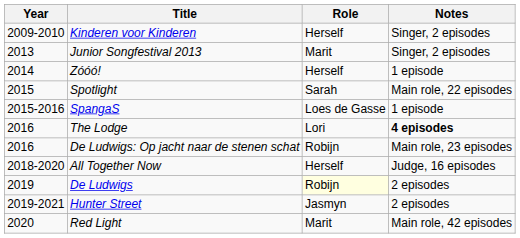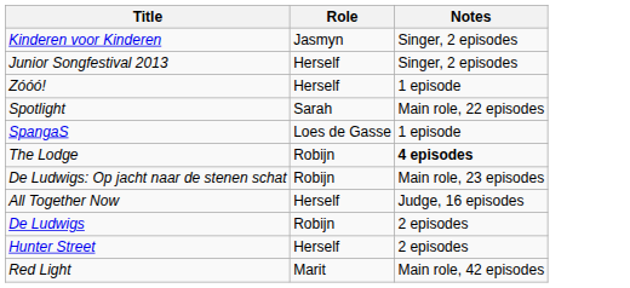- column: Year | 2009-2010 | 2013 | 2014 | 2015 | 2015-2016 | 2016 | 2016 | 2018-2020 | 2019 | 2019-2021 | 2020
Kinderen voor Kinderen | Role: Herself -> Jasmyn
Junior Songfestival 2013 | Role: Marit -> Herself
The Lodge | Role: Lori -> Robijn
De Ludwigs | Role: lightyellow background -> no background
Hunter Street | Role: Jasmyn -> Herself
